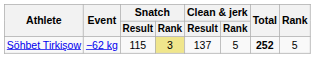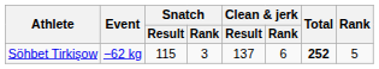Söhbet Tirkişow | Snatch / Rank: khaki background -> no background
Söhbet Tirkişow | Clean & jerk / Rank: 5 -> 6
